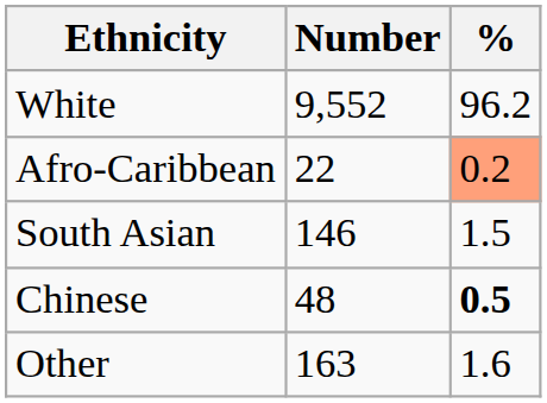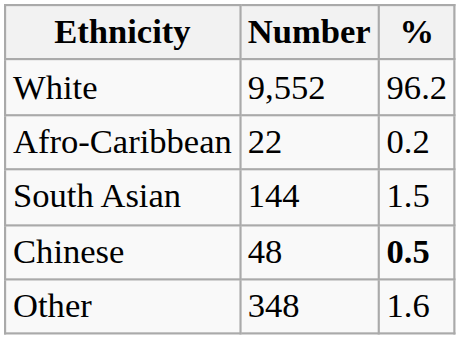Afro-Caribbean | %: lightsalmon background -> no background
South Asian | Number: 146 -> 144
Other | Number: 163 -> 348
